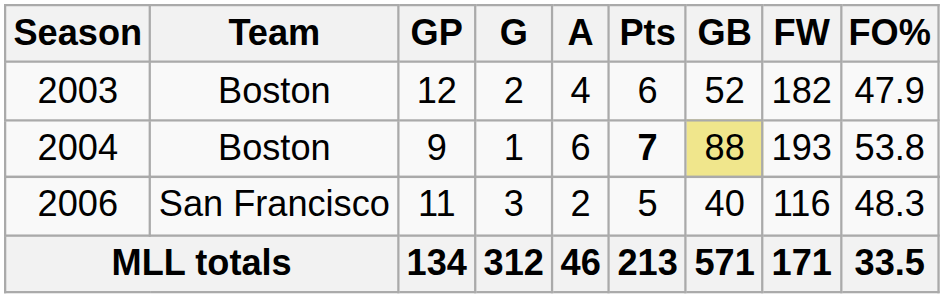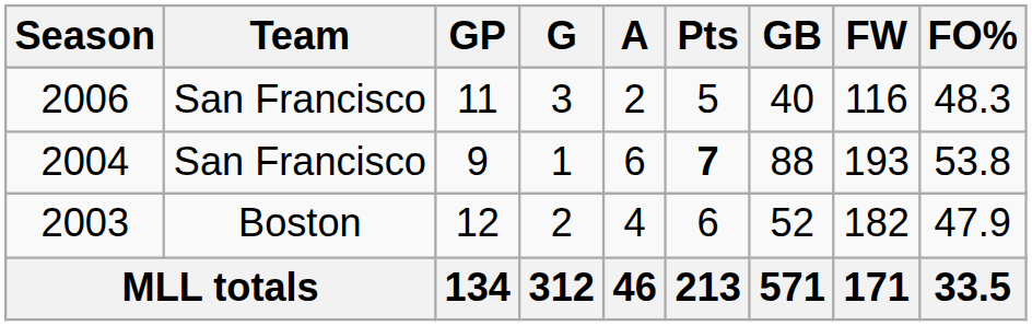rows swapped: 2003 <-> 2006
2004 | Team: Boston -> San Francisco
2004 | GB: khaki background -> no background
